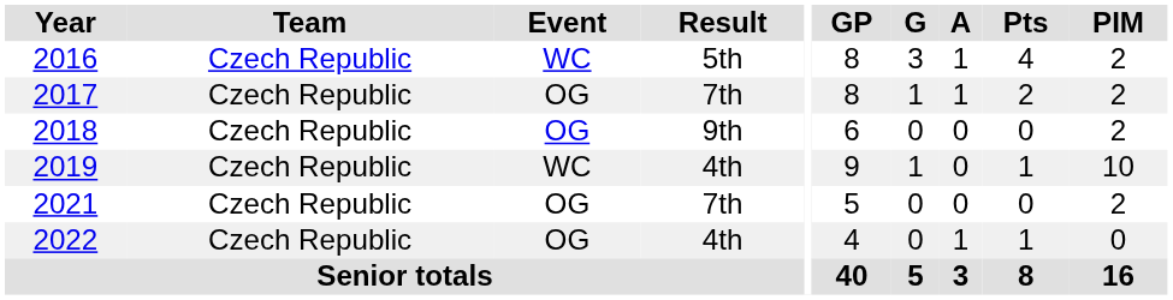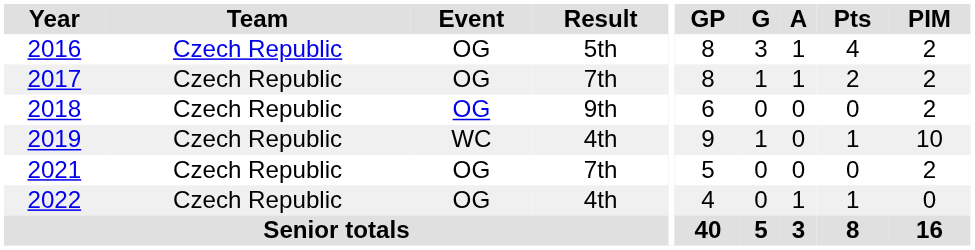2016 | Event: WC -> OG
